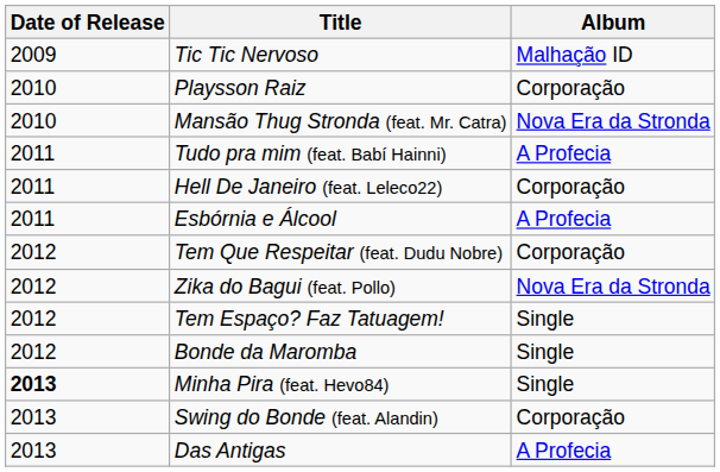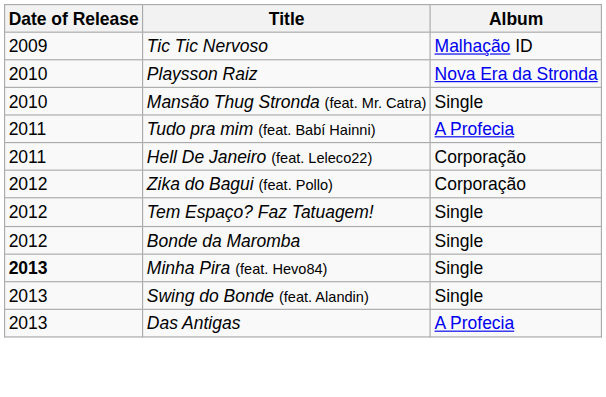Playsson Raiz | Album: Corporação -> Nova Era da Stronda
Mansão Thug Stronda (feat. Mr. Catra) | Album: Nova Era da Stronda -> Single
- row: 2011 | Esbórnia e Álcool | A Profecia
- row: 2012 | Tem Que Respeitar (feat. Dudu Nobre) | Corporação
Zika do Bagui (feat. Pollo) | Album: Nova Era da Stronda -> Corporação
Swing do Bonde (feat. Alandin) | Album: Corporação -> Single
